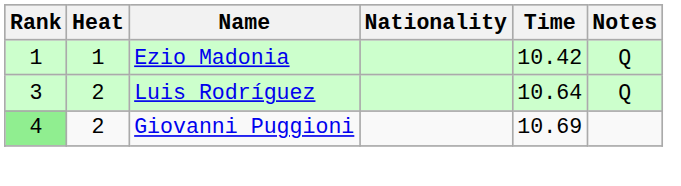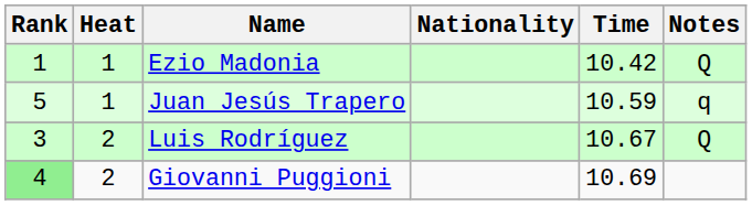+ row: 5 | 1 | Juan Jesús Trapero | 10.59 | q
Luis Rodríguez | Time: 10.64 -> 10.67
